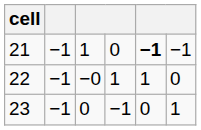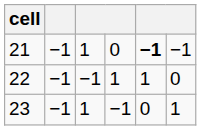22 | column 3: −0 -> −1
23 | column 3: 0 -> 1
